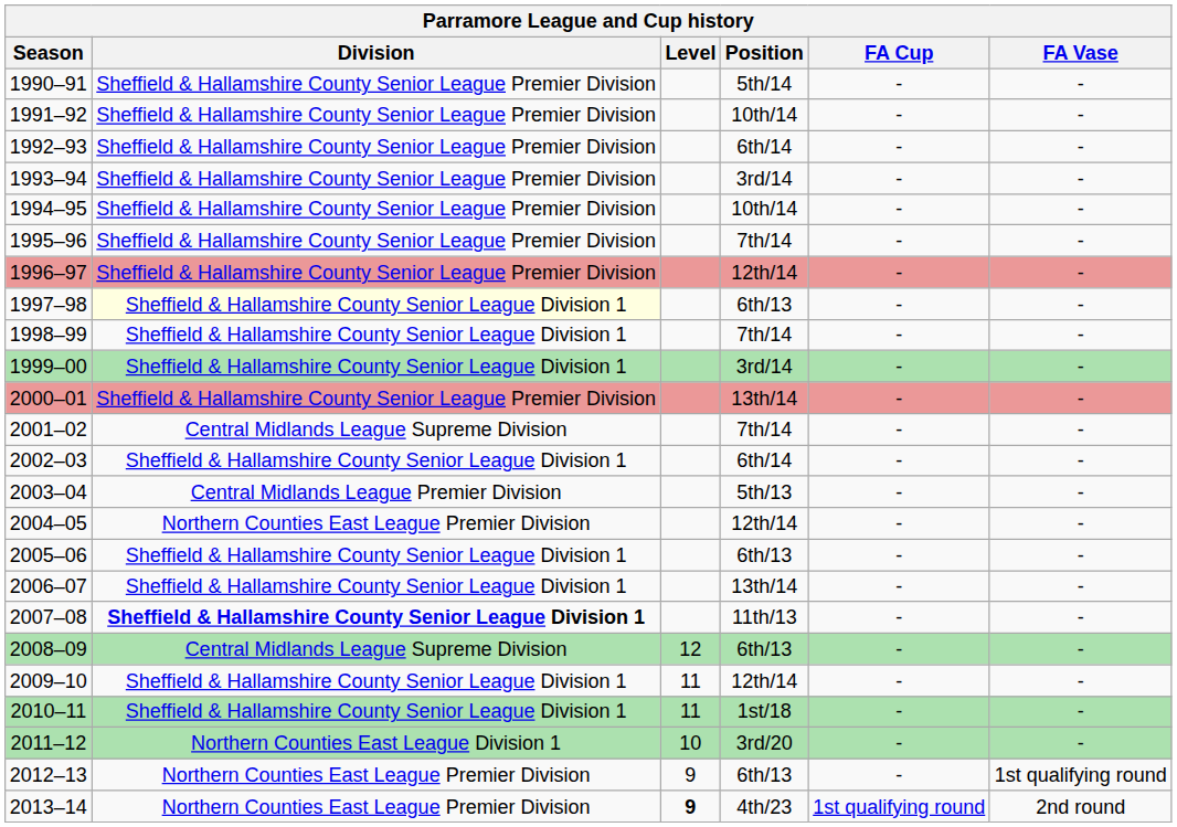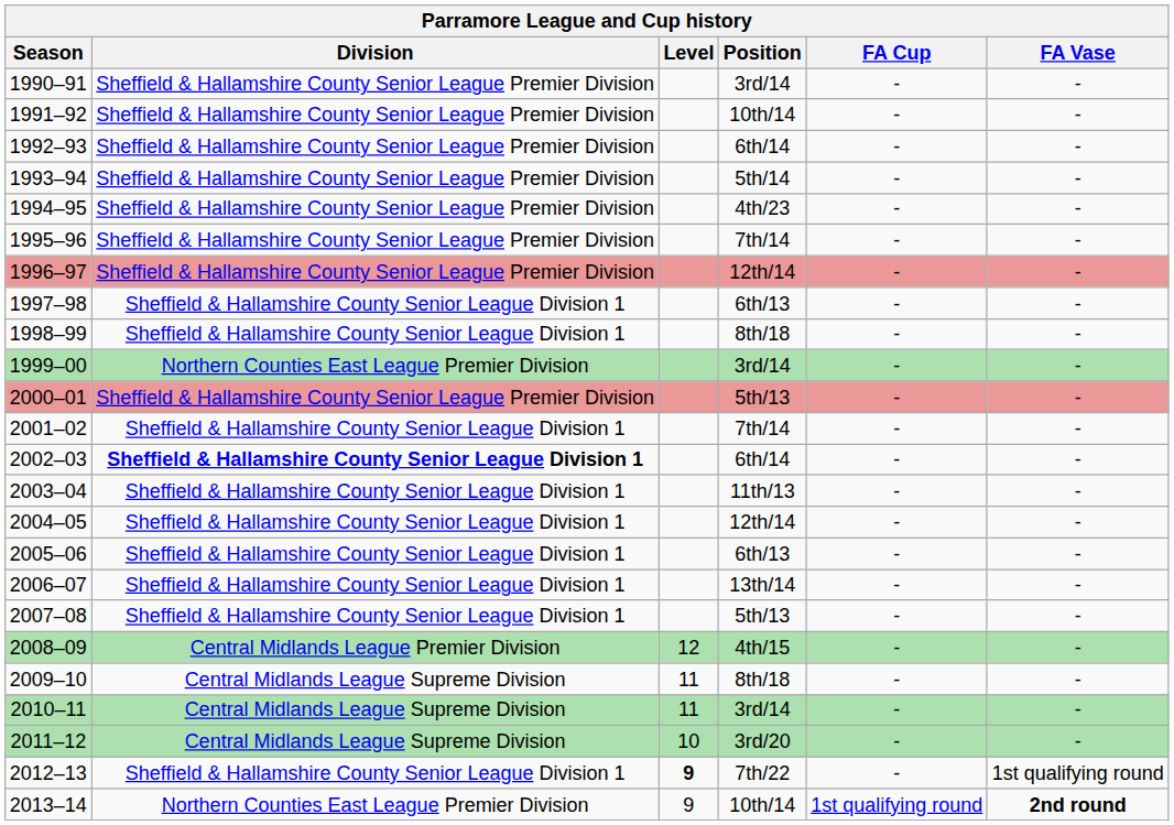1990–91 | Position: 5th/14 -> 3rd/14
1993–94 | Position: 3rd/14 -> 5th/14
1994–95 | Position: 10th/14 -> 4th/23
1997–98 | Division: lightyellow background -> no background
1998–99 | Position: 7th/14 -> 8th/18
1999–00 | Division: Sheffield & Hallamshire County Senior League Division 1 -> Northern Counties East League Premier Division
2000–01 | Position: 13th/14 -> 5th/13
2001–02 | Division: Central Midlands League Supreme Division -> Sheffield & Hallamshire County Senior League Division 1
2002–03 | Division: normal -> bold
2003–04 | Division: Central Midlands League Premier Division -> Sheffield & Hallamshire County Senior League Division 1
2003–04 | Position: 5th/13 -> 11th/13
2004–05 | Division: Northern Counties East League Premier Division -> Sheffield & Hallamshire County Senior League Division 1
2007–08 | Division: bold -> normal
2007–08 | Position: 11th/13 -> 5th/13
2008–09 | Division: Central Midlands League Supreme Division -> Central Midlands League Premier Division
2008–09 | Position: 6th/13 -> 4th/15
2009–10 | Division: Sheffield & Hallamshire County Senior League Division 1 -> Central Midlands League Supreme Division
2009–10 | Position: 12th/14 -> 8th/18
2010–11 | Division: Sheffield & Hallamshire County Senior League Division 1 -> Central Midlands League Supreme Division
2010–11 | Position: 1st/18 -> 3rd/14
2011–12 | Division: Northern Counties East League Division 1 -> Central Midlands League Supreme Division
2012–13 | Division: Northern Counties East League Premier Division -> Sheffield & Hallamshire County Senior League Division 1
2012–13 | Level: normal -> bold
2012–13 | Position: 6th/13 -> 7th/22
2013–14 | Level: bold -> normal
2013–14 | Position: 4th/23 -> 10th/14
2013–14 | FA Vase: normal -> bold
